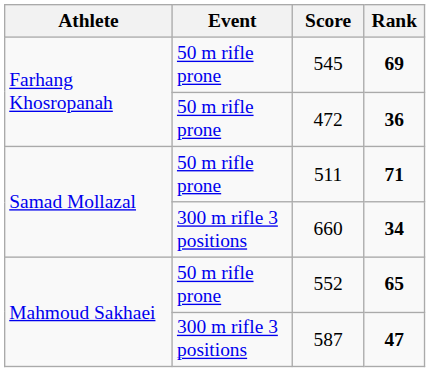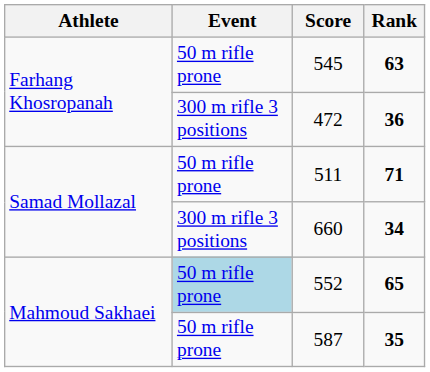545 | Rank: 69 -> 63
472 | Event: 50 m rifle prone -> 300 m rifle 3 positions
552 | Event: no background -> lightblue background
587 | Event: 300 m rifle 3 positions -> 50 m rifle prone
587 | Rank: 47 -> 35
